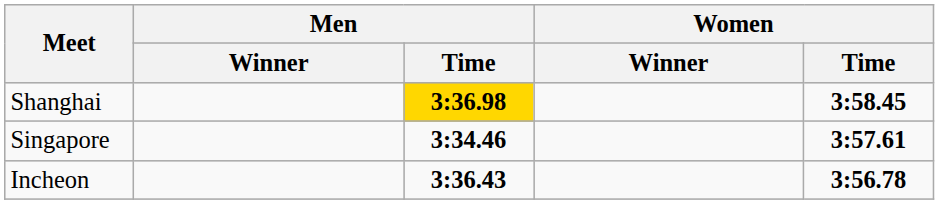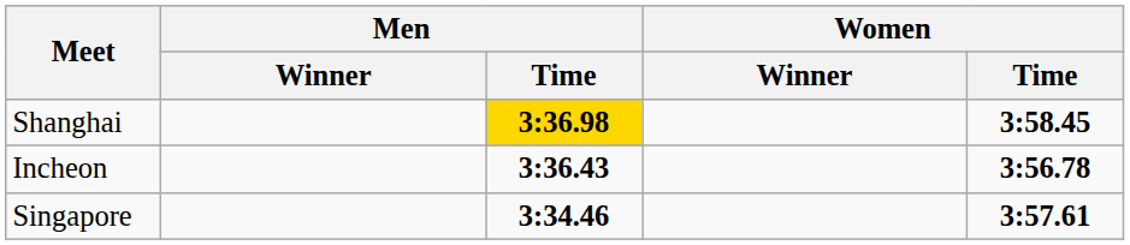rows swapped: Incheon <-> Singapore
